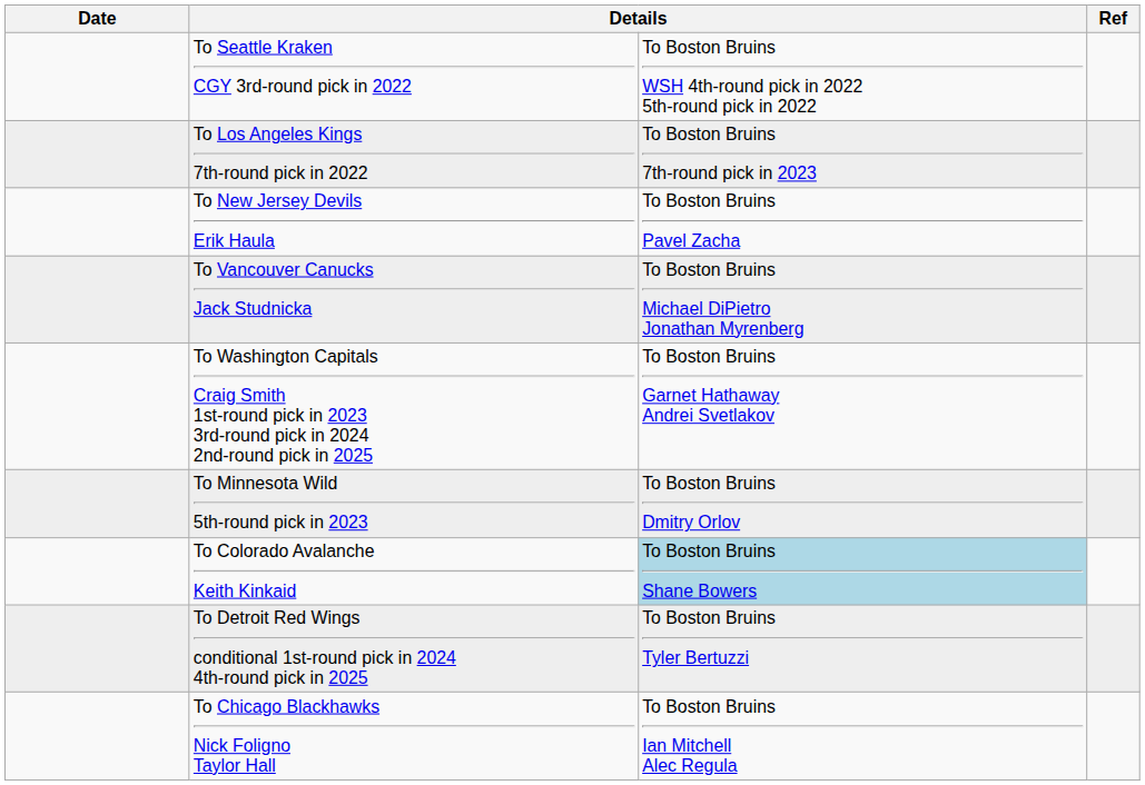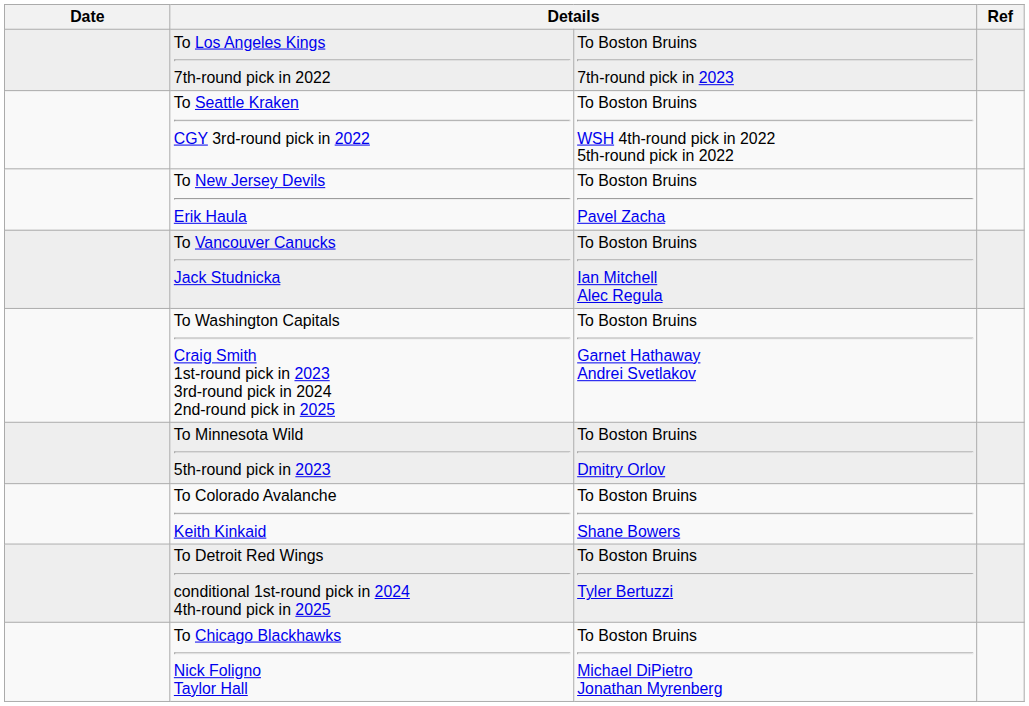rows swapped: To Seattle Kraken CGY 3rd-round pick in 2022 <-> To Los Angeles Kings 7th-round pick in 2022
To Vancouver Canucks Jack Studnicka | column 3: To Boston Bruins Michael DiPietro Jonathan Myrenberg -> To Boston Bruins Ian Mitchell Alec Regula
To Colorado Avalanche Keith Kinkaid | column 3: lightblue background -> no background
To Chicago Blackhawks Nick Foligno Taylor Hall | column 3: To Boston Bruins Ian Mitchell Alec Regula -> To Boston Bruins Michael DiPietro Jonathan Myrenberg
